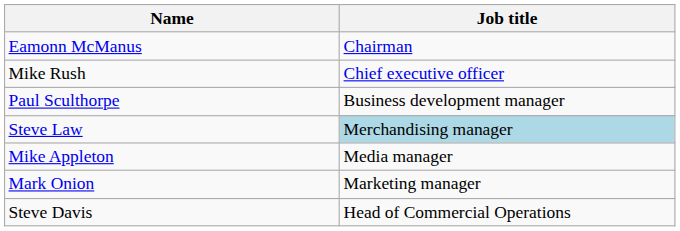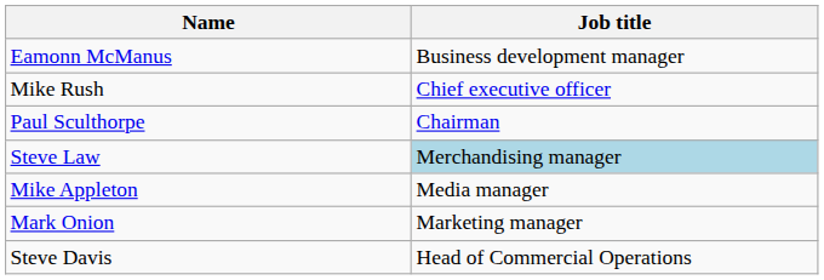Eamonn McManus | Job title: Chairman -> Business development manager
Paul Sculthorpe | Job title: Business development manager -> Chairman
